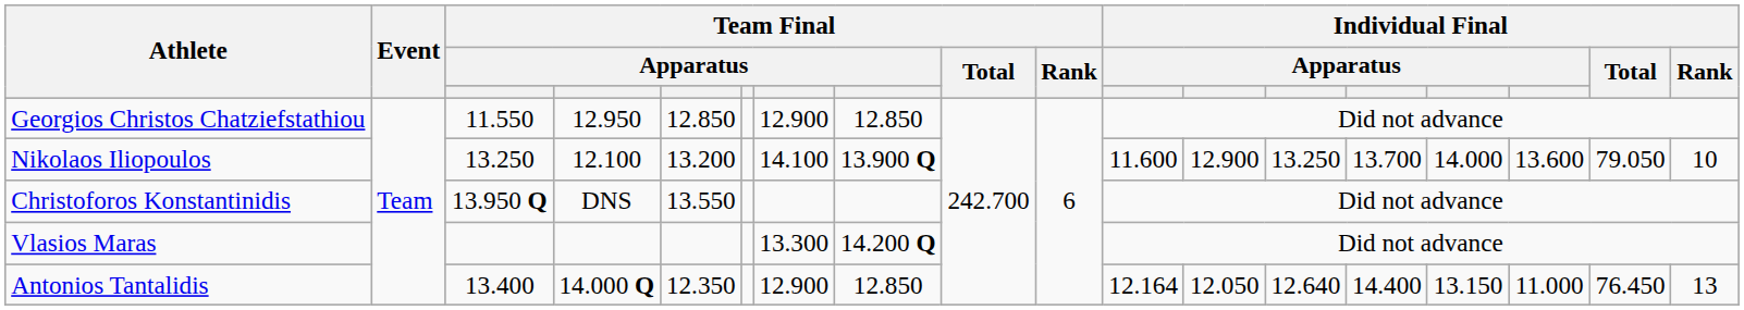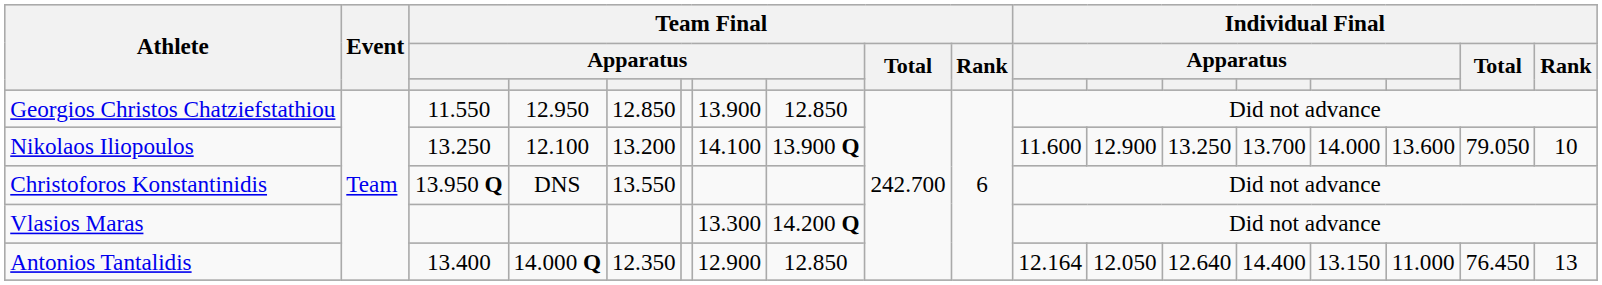Georgios Christos Chatziefstathiou | column 7: 12.900 -> 13.900
